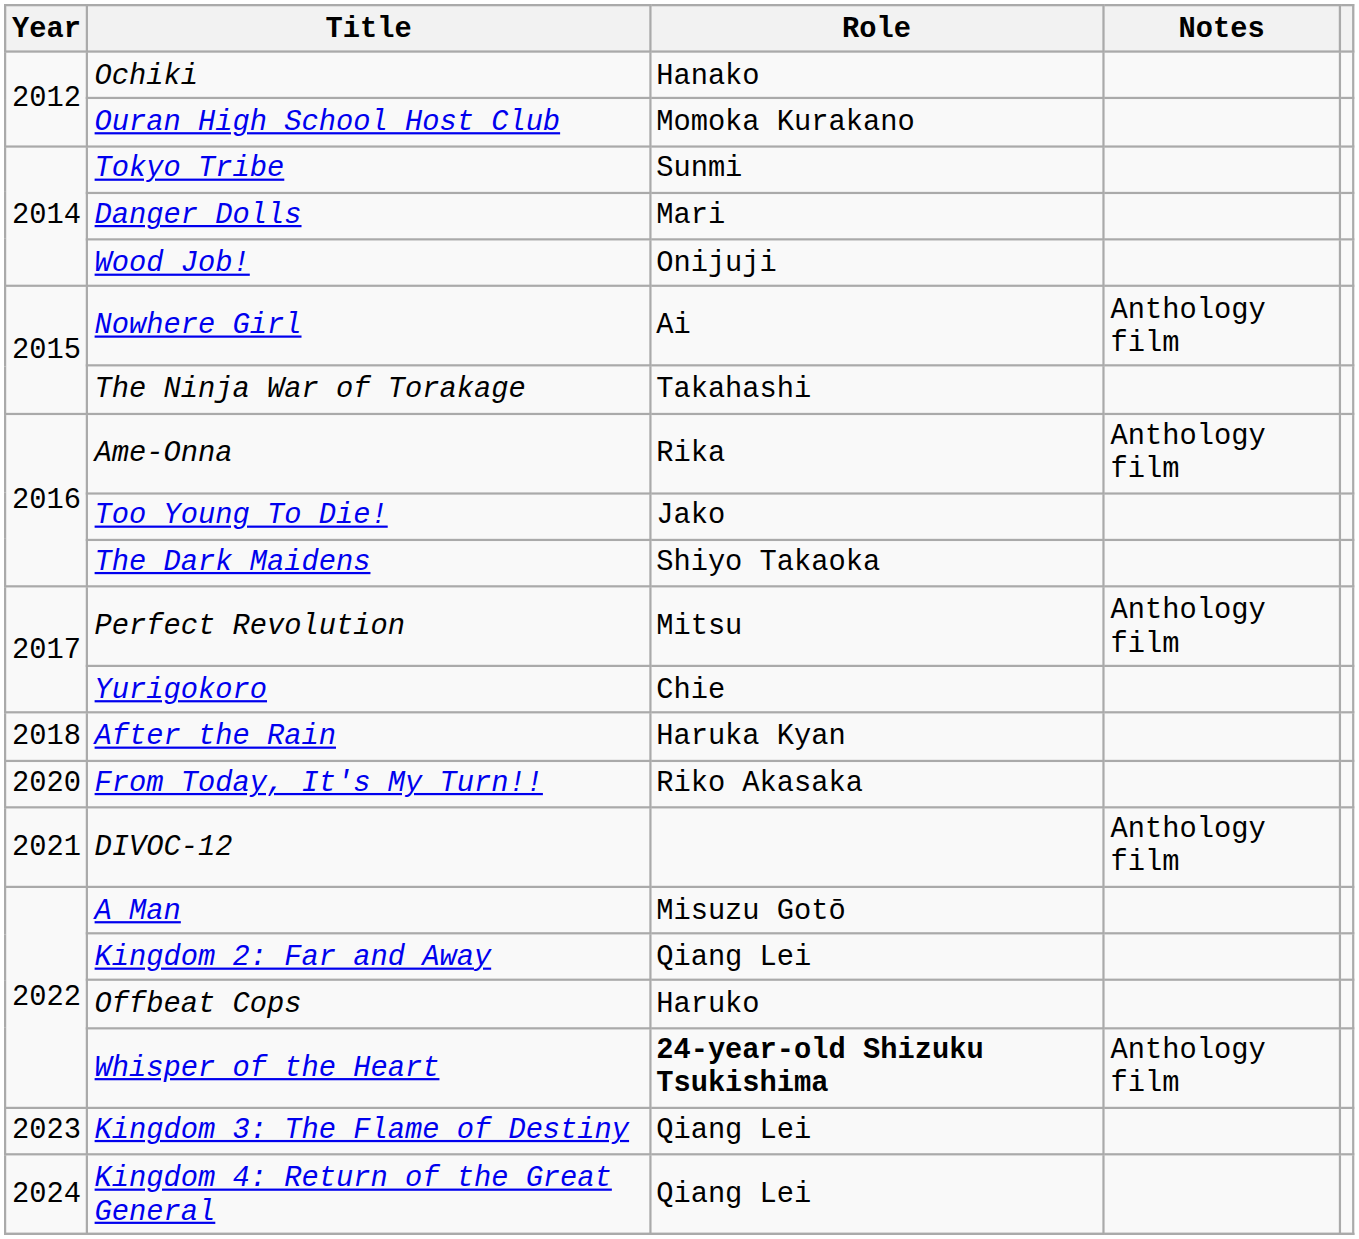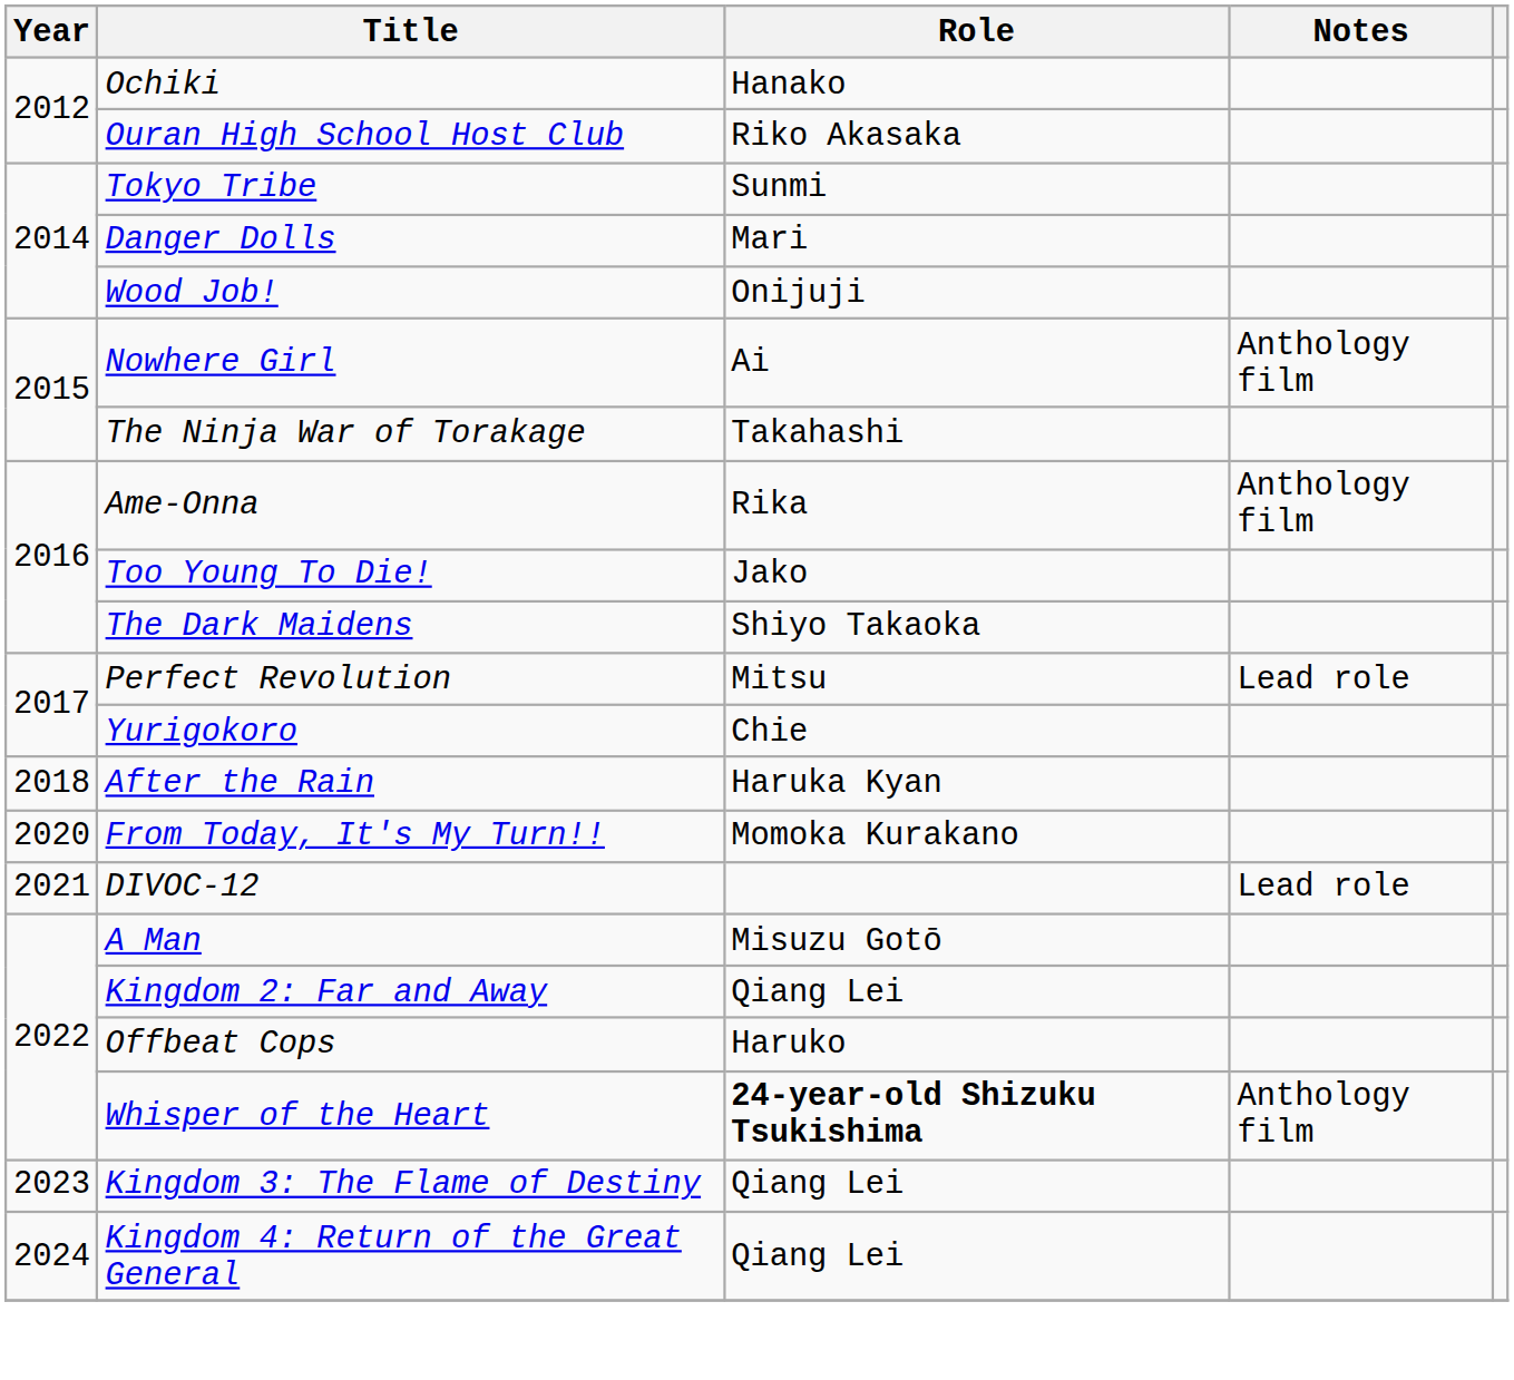Ouran High School Host Club | Role: Momoka Kurakano -> Riko Akasaka
Perfect Revolution | Notes: Anthology film -> Lead role
From Today, It's My Turn!! | Role: Riko Akasaka -> Momoka Kurakano
DIVOC-12 | Notes: Anthology film -> Lead role
